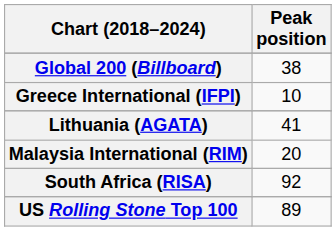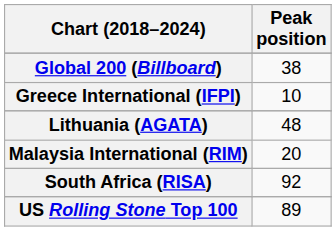Lithuania (AGATA) | Peak position: 41 -> 48
